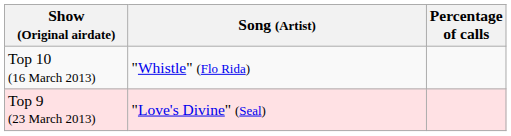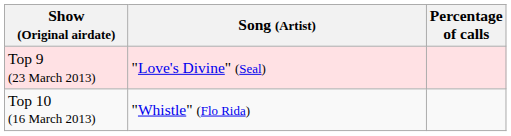rows swapped: Top 10 (16 March 2013) <-> Top 9 (23 March 2013)
